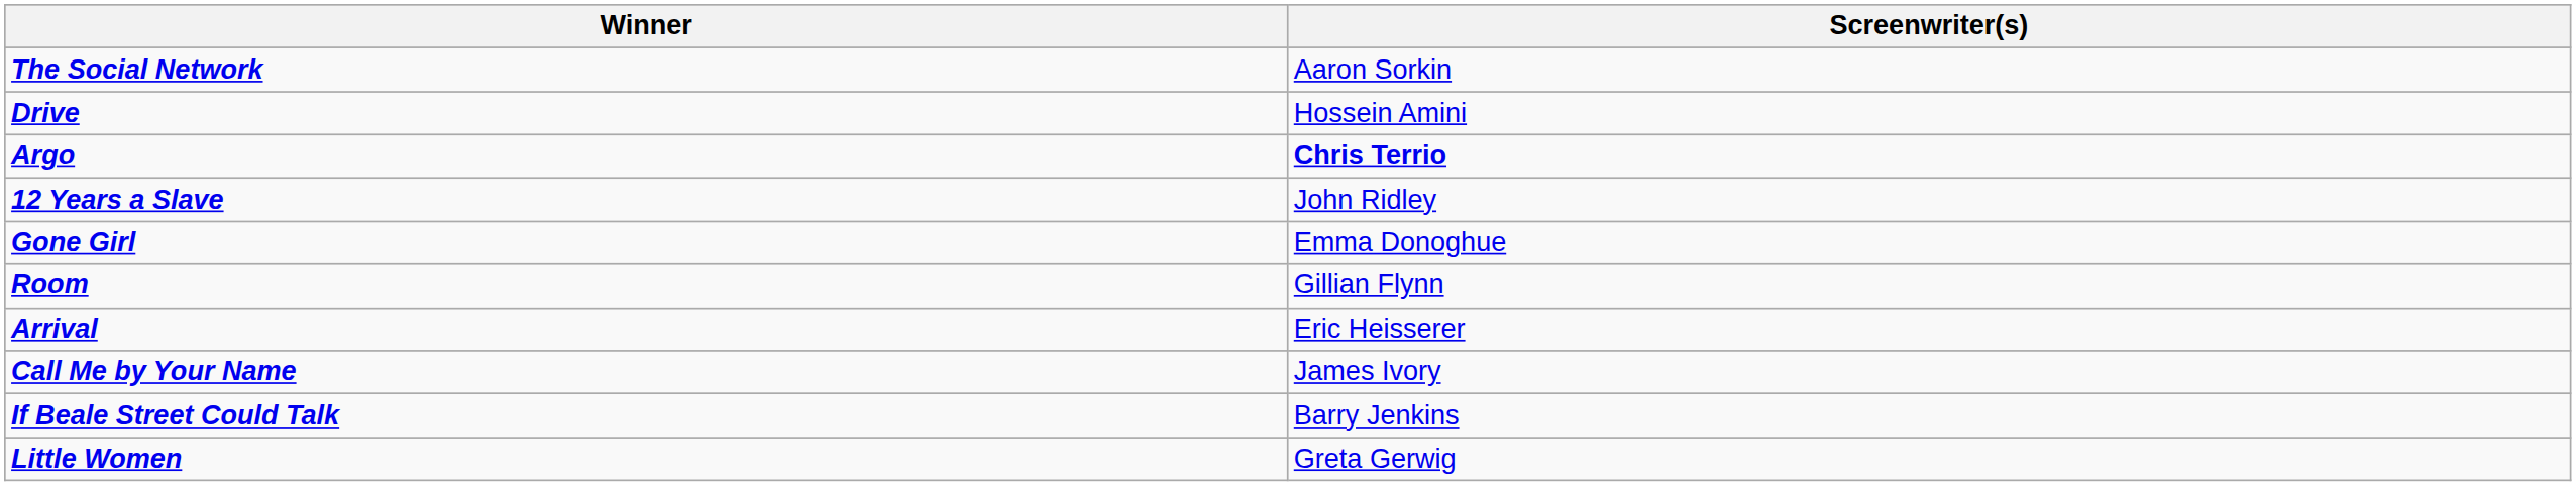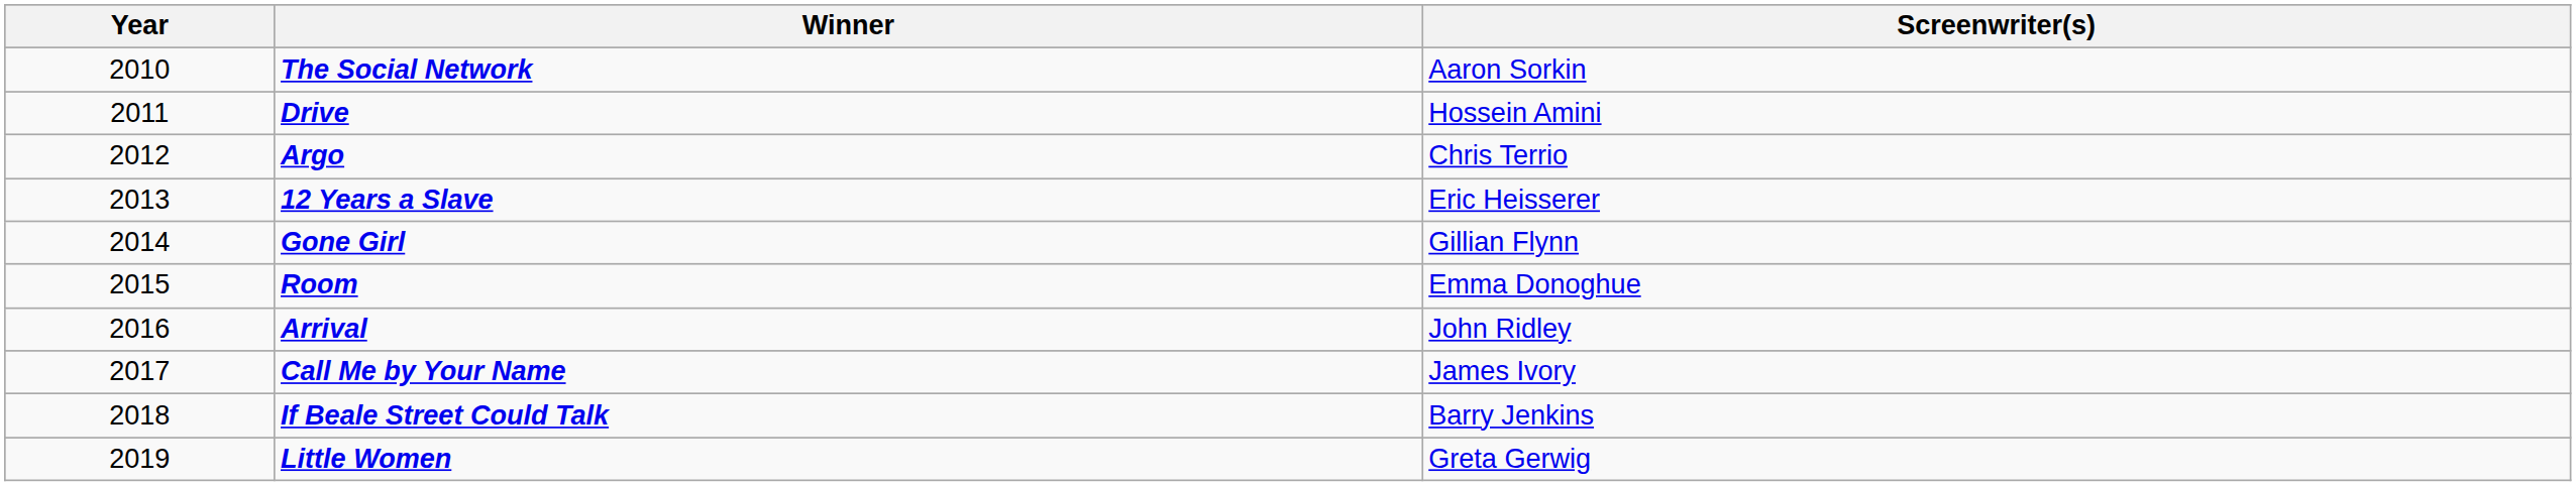+ column: Year | 2010 | 2011 | 2012 | 2013 | 2014 | 2015 | 2016 | 2017 | 2018 | 2019
Argo | Screenwriter(s): bold -> normal
12 Years a Slave | Screenwriter(s): John Ridley -> Eric Heisserer
Gone Girl | Screenwriter(s): Emma Donoghue -> Gillian Flynn
Room | Screenwriter(s): Gillian Flynn -> Emma Donoghue
Arrival | Screenwriter(s): Eric Heisserer -> John Ridley
